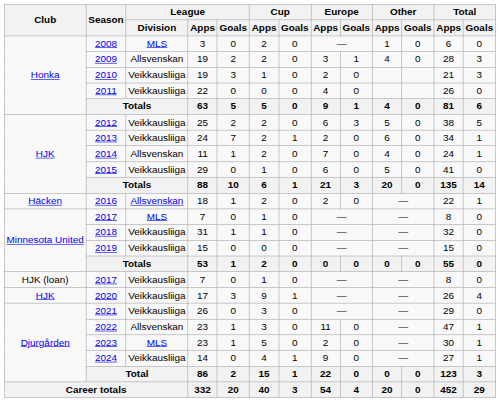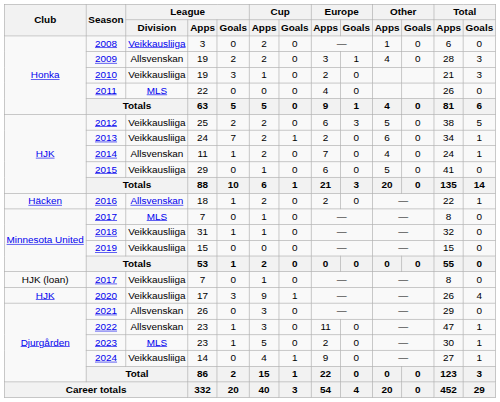2008 | League / Division: MLS -> Veikkausliiga
2011 | League / Division: Veikkausliiga -> MLS
2021 | League / Division: Veikkausliiga -> Allsvenskan
